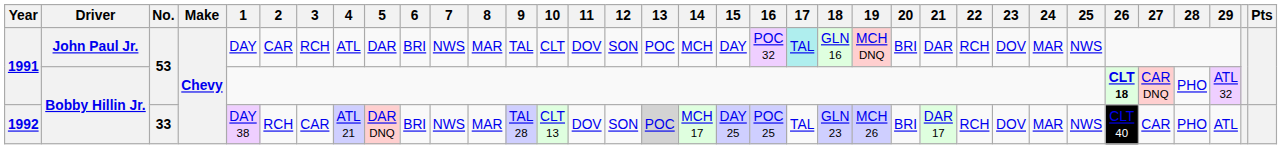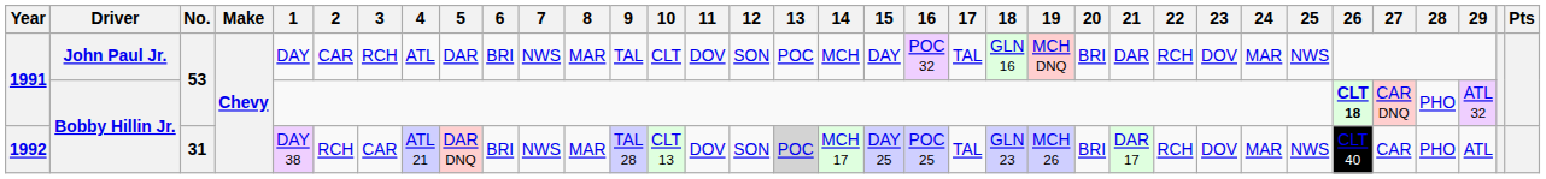1991 / John Paul Jr. | 17: paleturquoise background -> no background
1992 | No.: 33 -> 31
